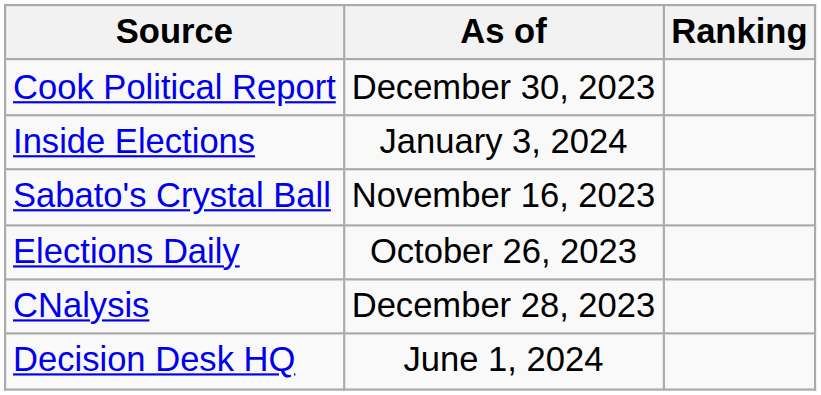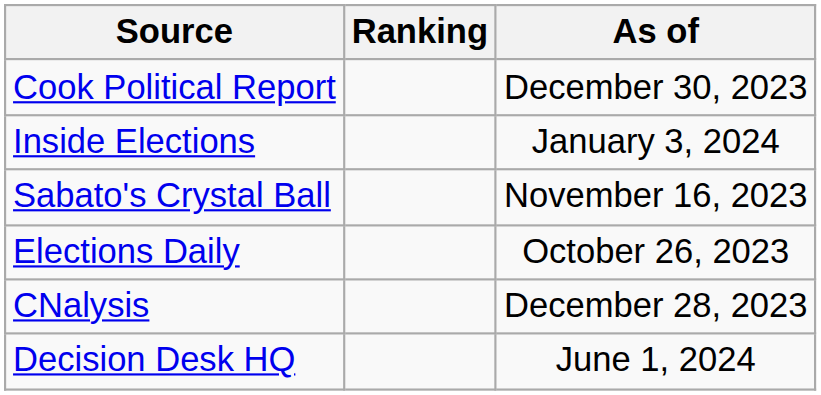columns swapped: Ranking <-> As of
